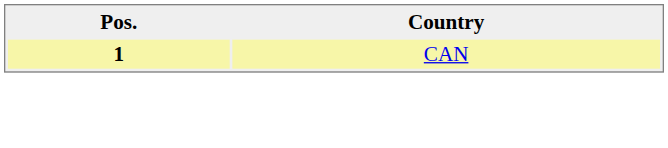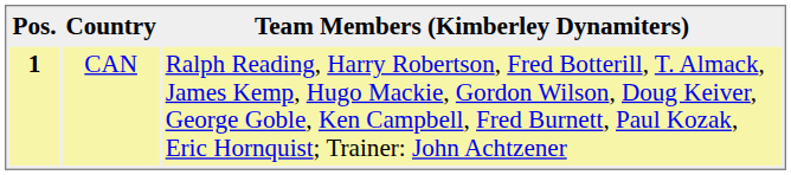+ column: Team Members (Kimberley Dynamiters) | Ralph Reading, Harry Robertson, Fred Botterill, T. Almack, James Kemp, Hugo Mackie, Gordon Wilson, Doug Keiver, George Goble, Ken Campbell, Fred Burnett, Paul Kozak, Eric Hornquist; Trainer: John Achtzener
